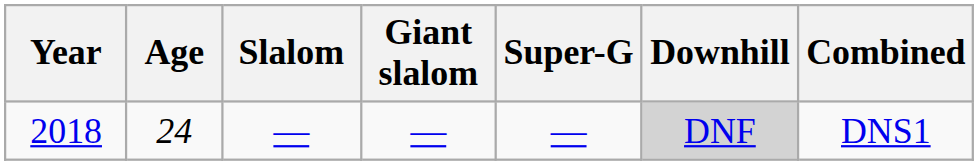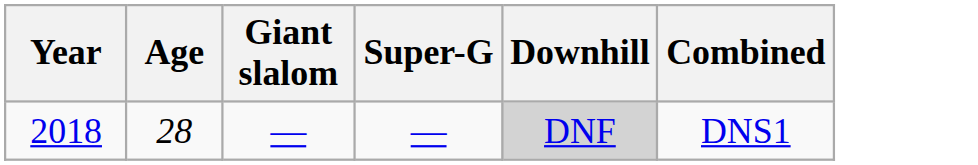- column: Slalom | —
2018 | Age: 24 -> 28
